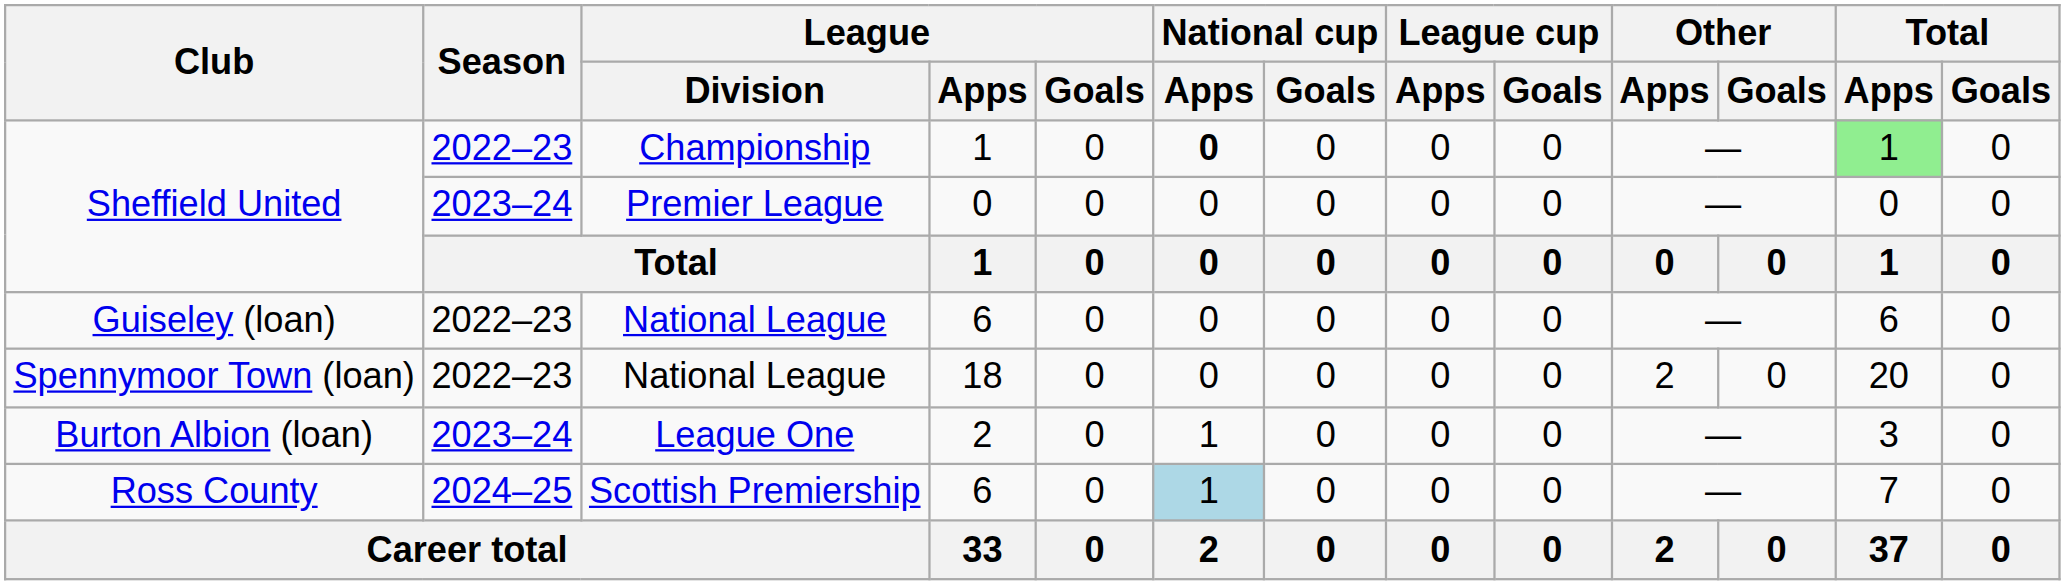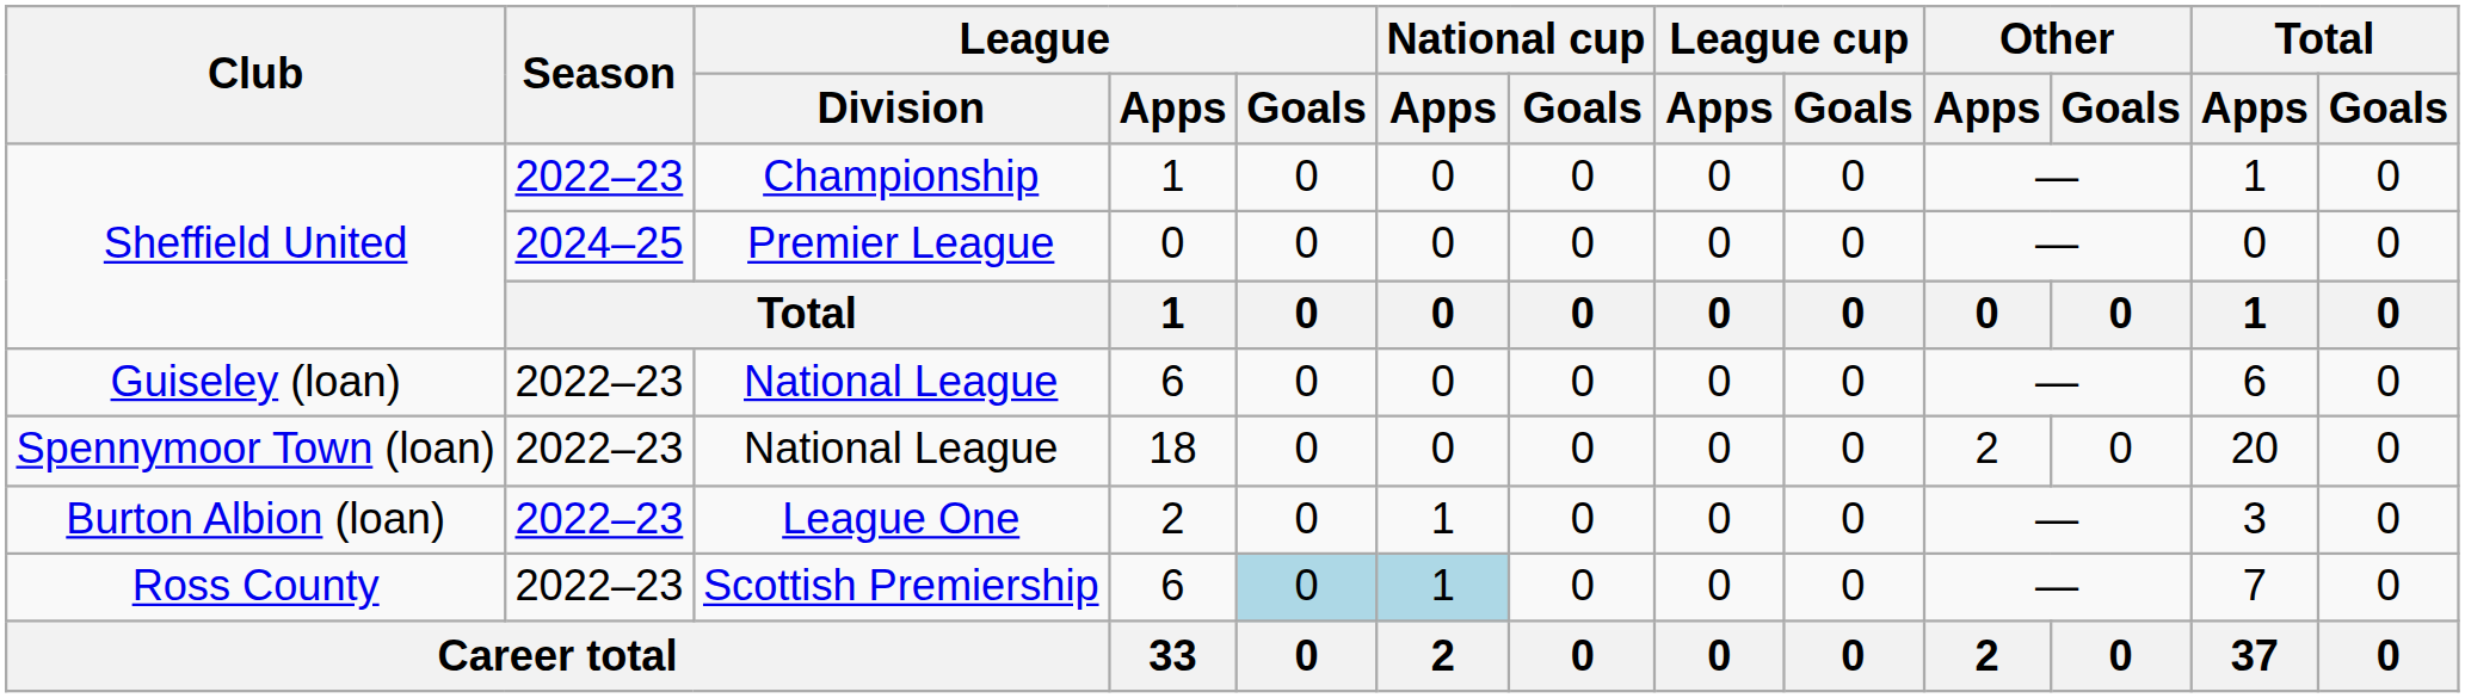Sheffield United / Championship | National cup / Apps: bold -> normal
Sheffield United / Championship | Total / Apps: lightgreen background -> no background
Sheffield United / Premier League | Season: 2023–24 -> 2024–25
Burton Albion (loan) | Season: 2023–24 -> 2022–23
Ross County | Season: 2024–25 -> 2022–23
Ross County | League / Goals: no background -> lightblue background
